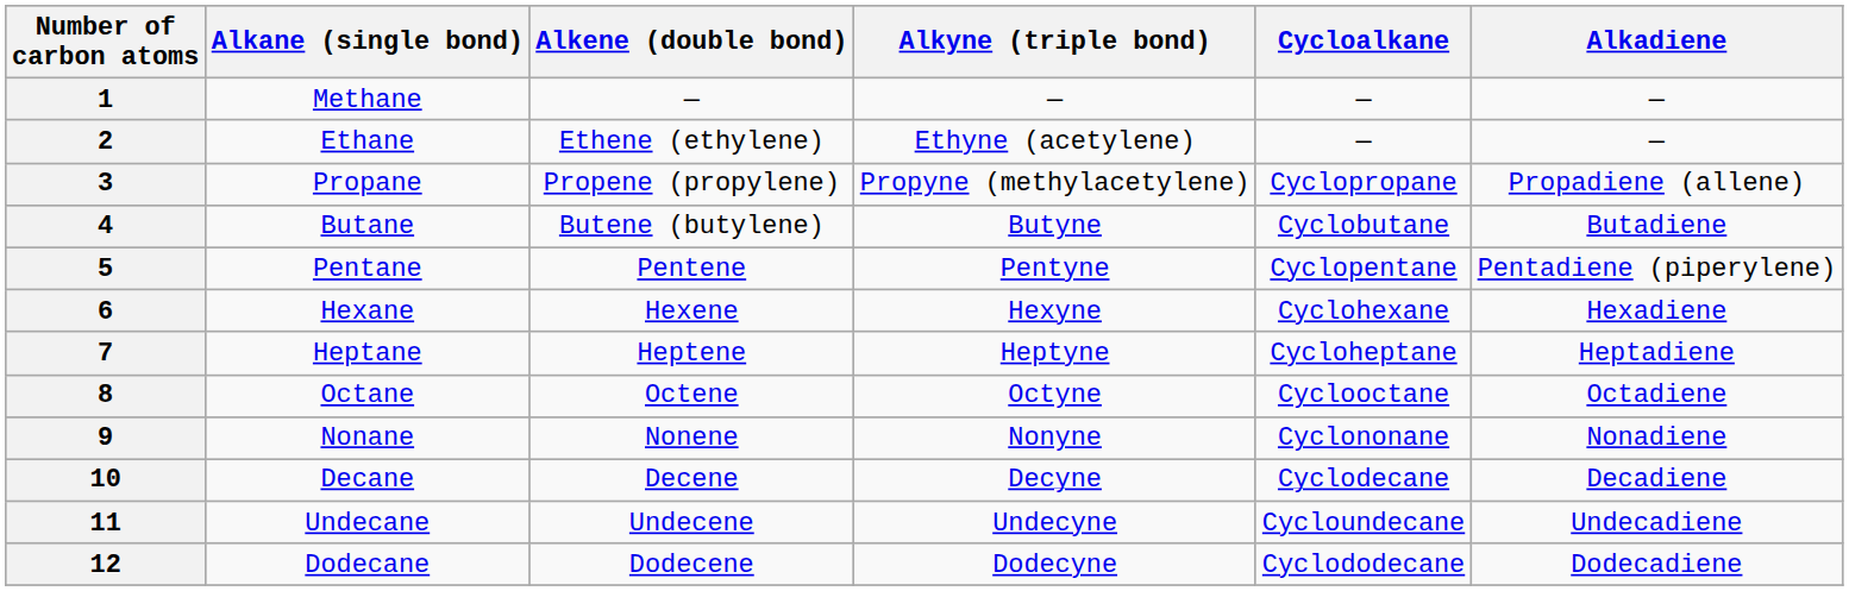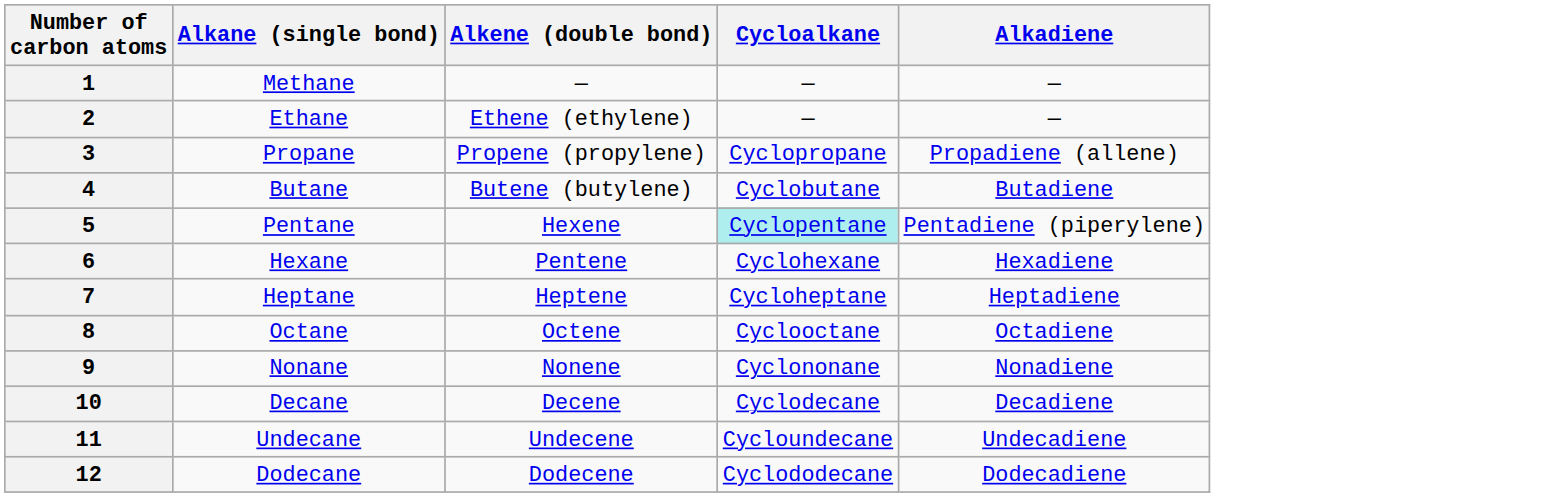- column: Alkyne (triple bond) | — | Ethyne (acetylene) | Propyne (methylacetylene) | Butyne | Pentyne | Hexyne | Heptyne | Octyne | Nonyne | Decyne | Undecyne | Dodecyne
5 | Alkene (double bond): Pentene -> Hexene
5 | Cycloalkane: no background -> paleturquoise background
6 | Alkene (double bond): Hexene -> Pentene
